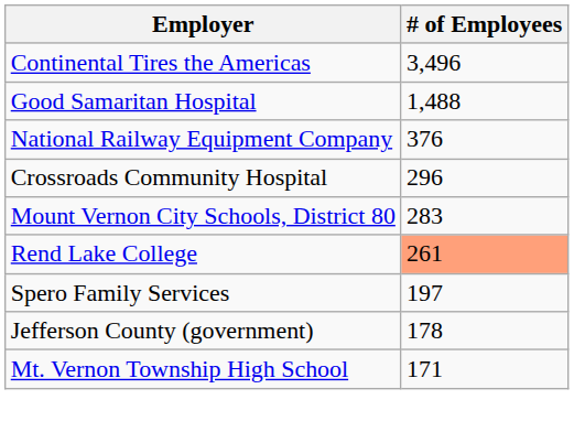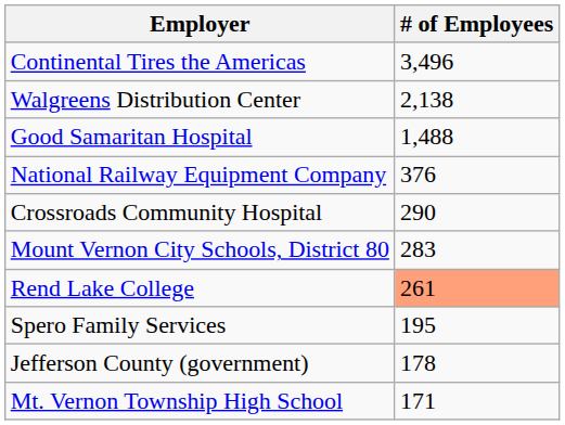+ row: Walgreens Distribution Center | 2,138
Crossroads Community Hospital | # of Employees: 296 -> 290
Spero Family Services | # of Employees: 197 -> 195
